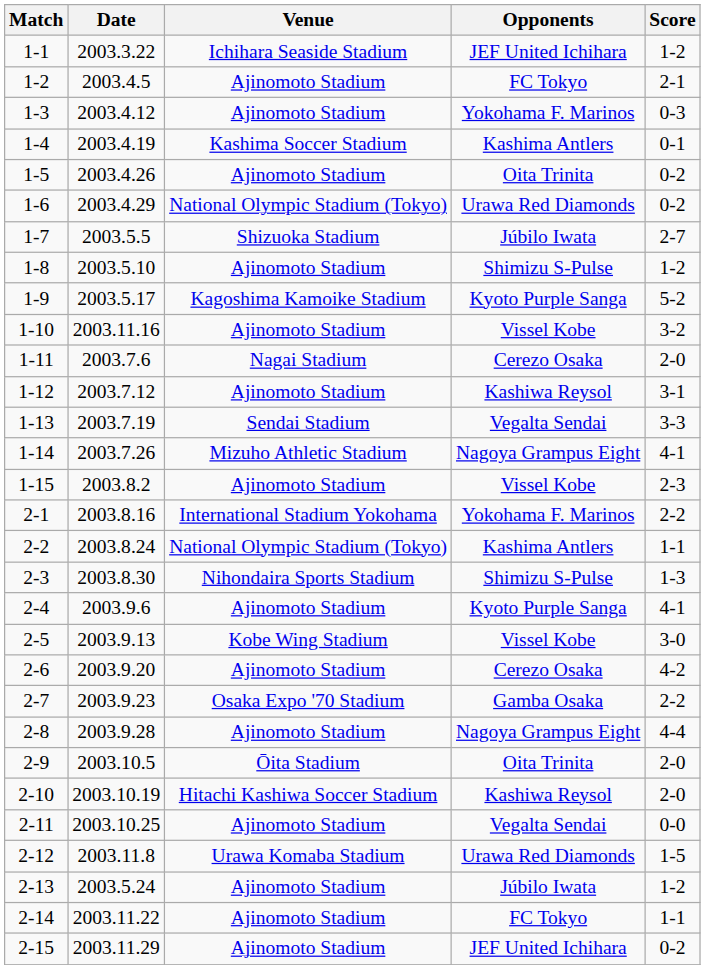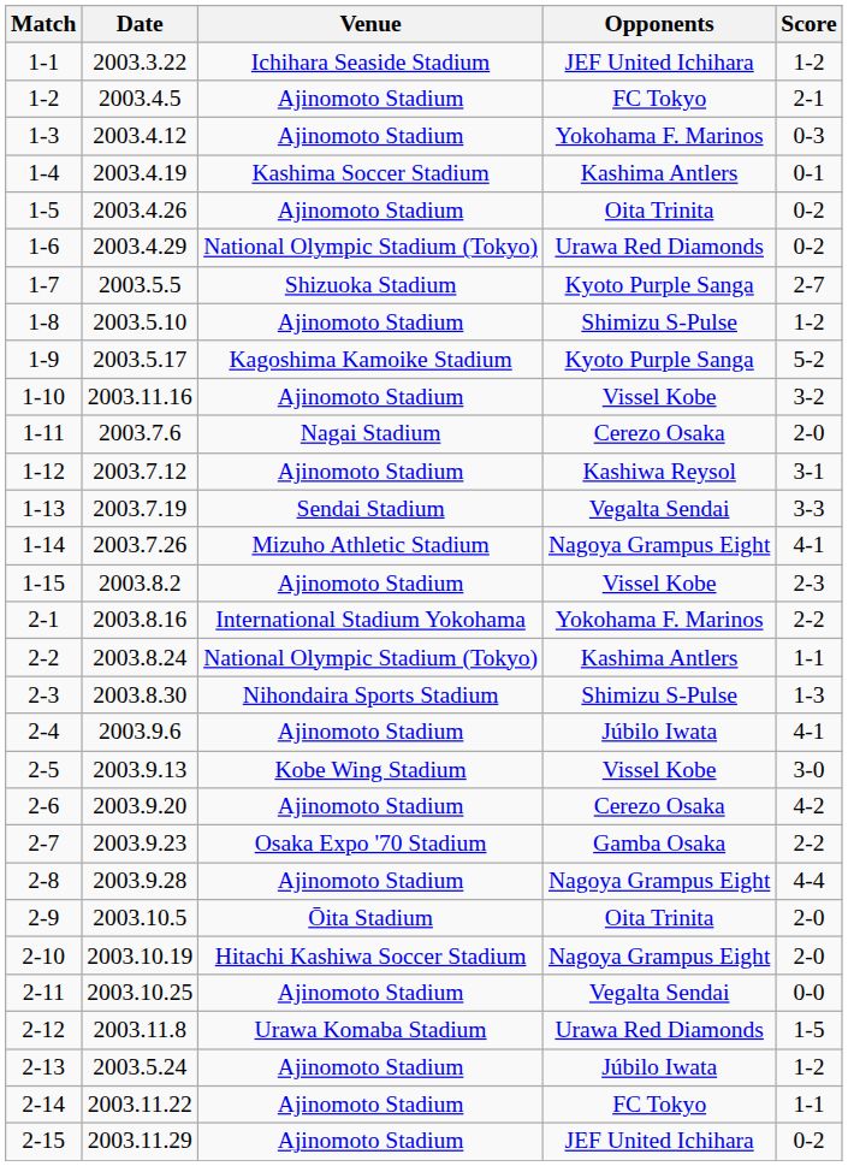1-7 | Opponents: Júbilo Iwata -> Kyoto Purple Sanga
2-4 | Opponents: Kyoto Purple Sanga -> Júbilo Iwata
2-10 | Opponents: Kashiwa Reysol -> Nagoya Grampus Eight
